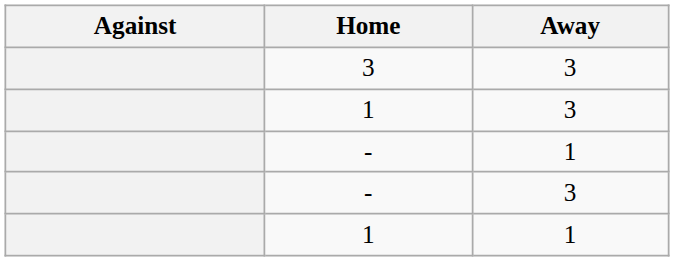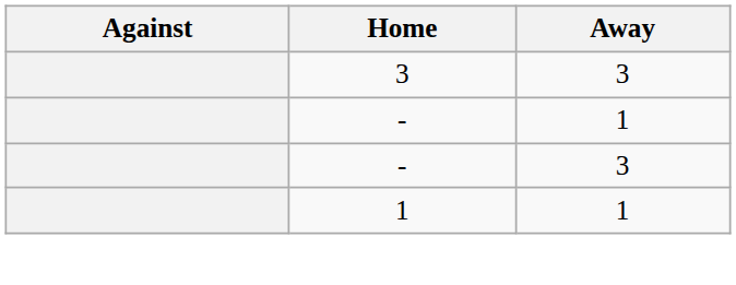- row: 1 | 3
